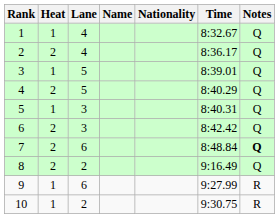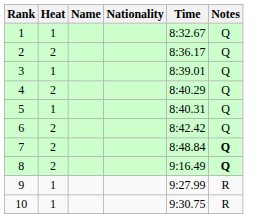- column: Lane | 4 | 4 | 5 | 5 | 3 | 3 | 6 | 2 | 6 | 2
8 | Notes: normal -> bold
